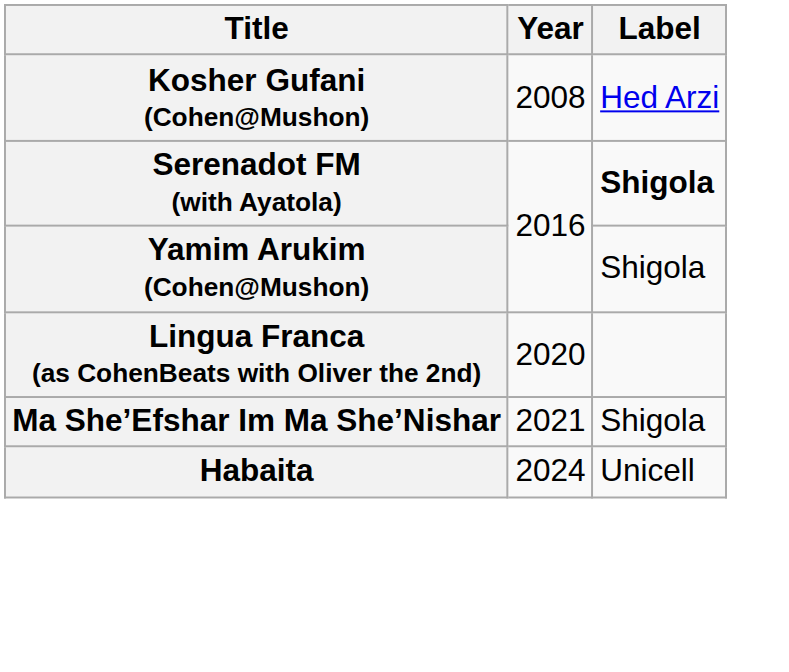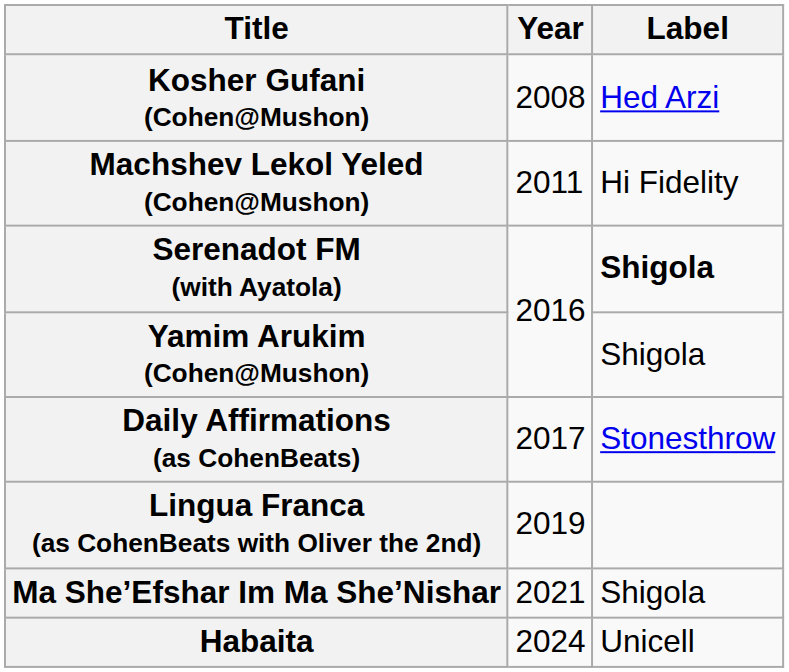+ row: Machshev Lekol Yeled (Cohen@Mushon) | 2011 | Hi Fidelity
+ row: Daily Affirmations (as CohenBeats) | 2017 | Stonesthrow
Lingua Franca (as CohenBeats with Oliver the 2nd) | Year: 2020 -> 2019
